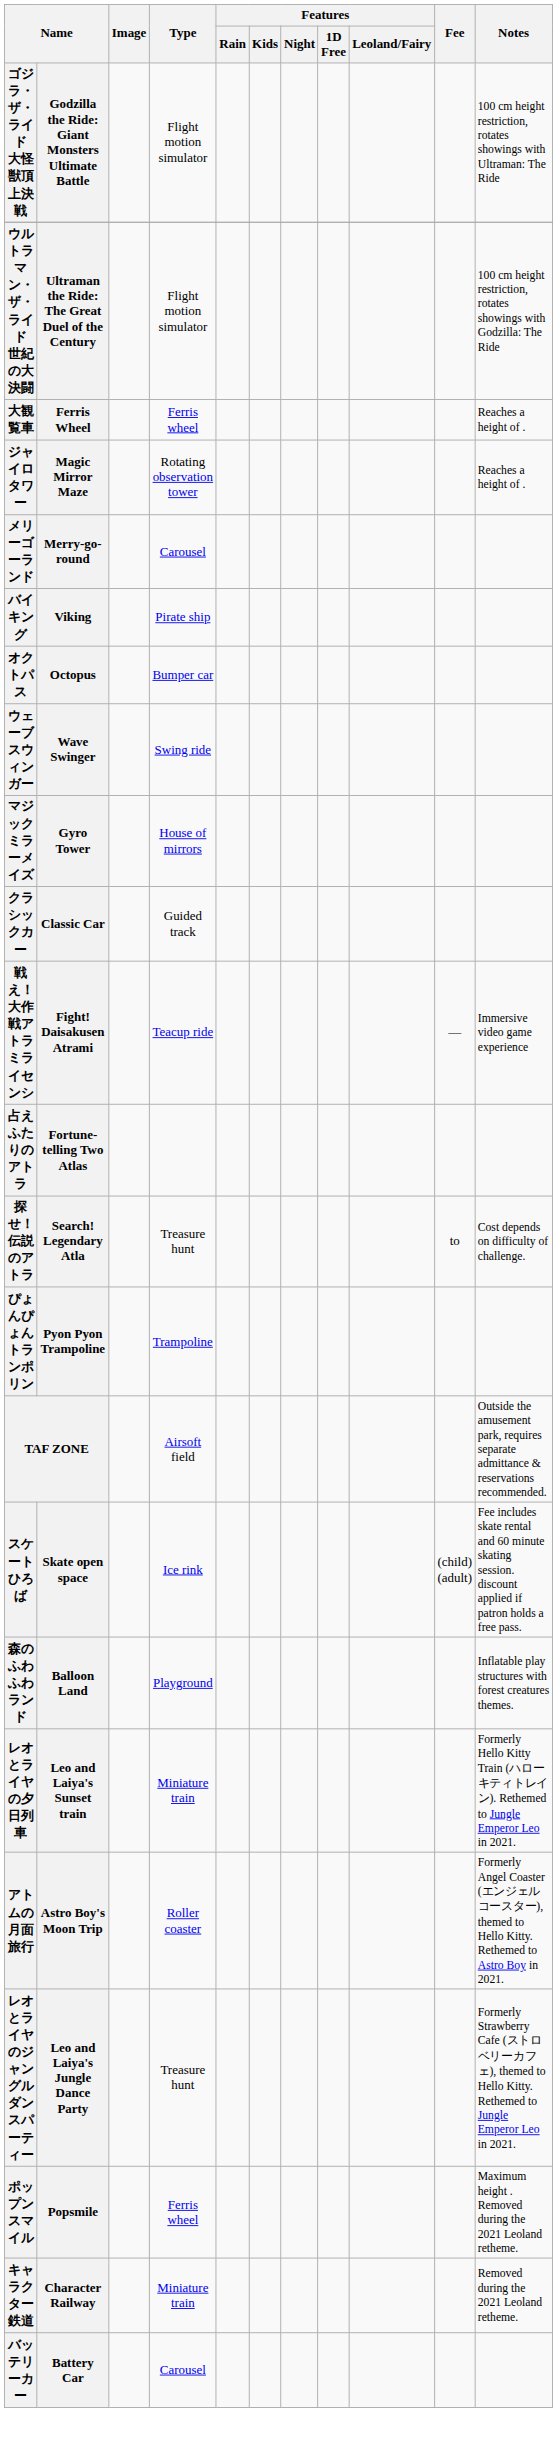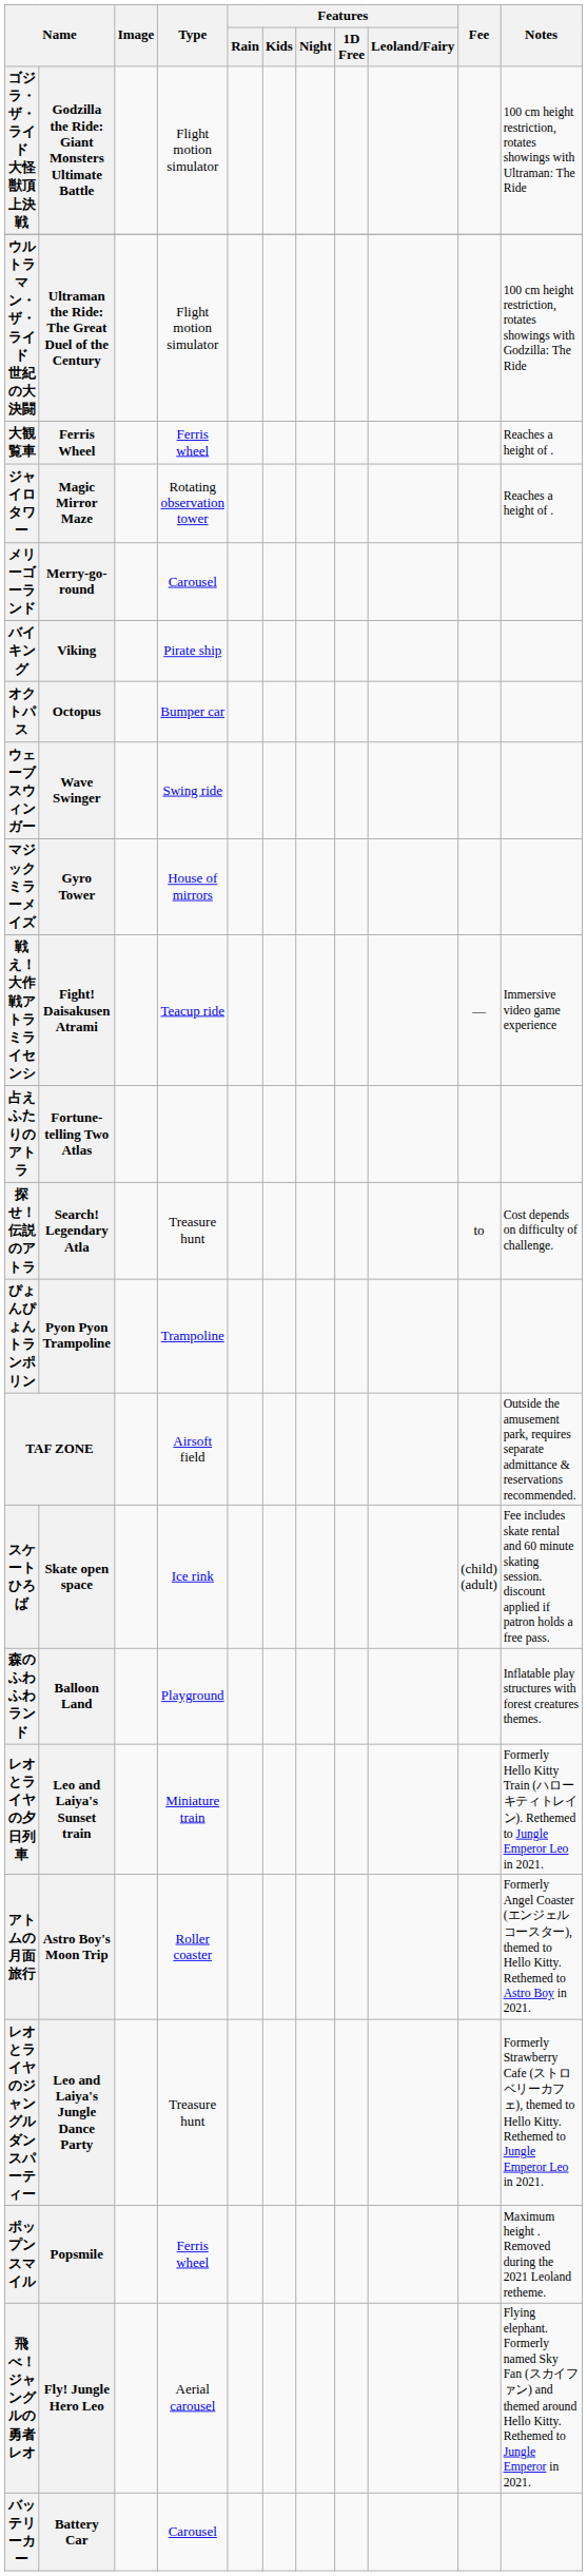- row: クラシックカー | Classic Car | Guided track
+ row: 飛べ！ジャングルの勇者レオ | Fly! Jungle Hero Leo | Aerial carousel | Flying elephant. Formerly named Sky Fan (スカイファン) and themed around Hello Kitty. Rethemed to Jungle Emperor in 2021.
- row: キャラクター鉄道 | Character Railway | Miniature train | Removed during the 2021 Leoland retheme.
